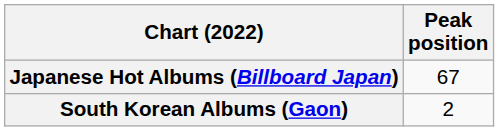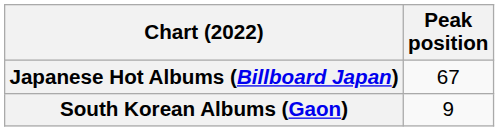South Korean Albums (Gaon) | Peak position: 2 -> 9
